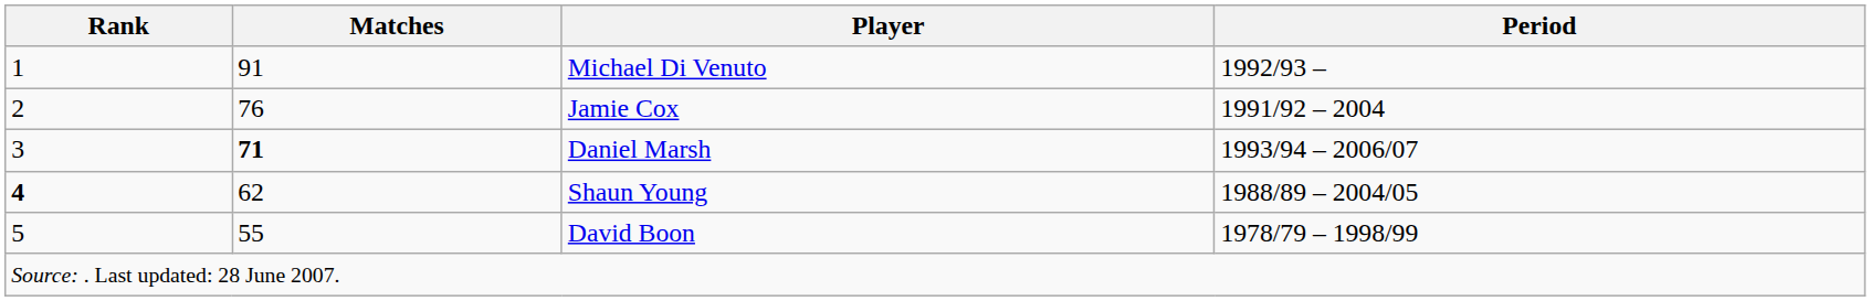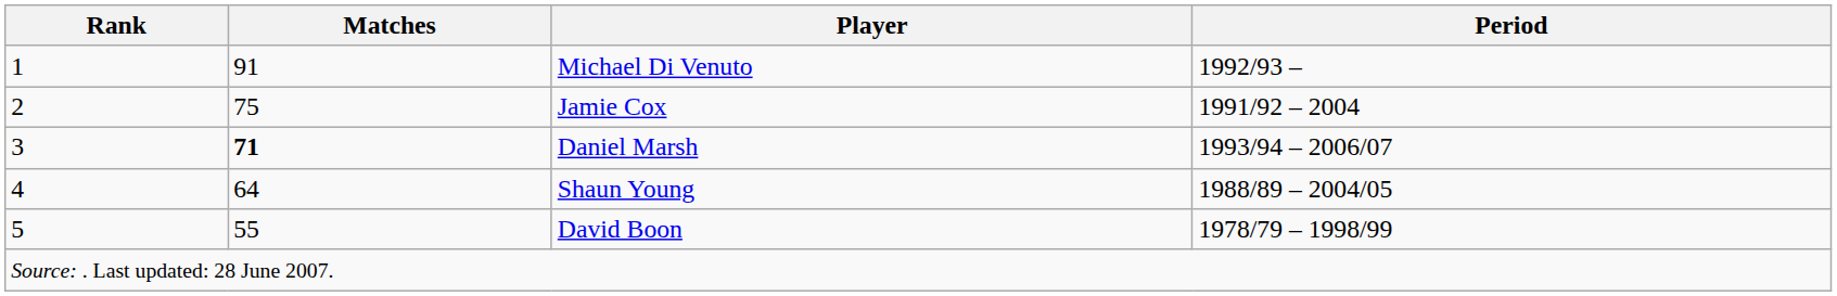Jamie Cox | Matches: 76 -> 75
Shaun Young | Rank: bold -> normal
Shaun Young | Matches: 62 -> 64
